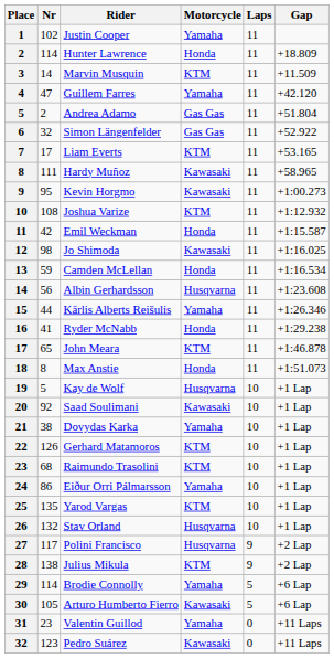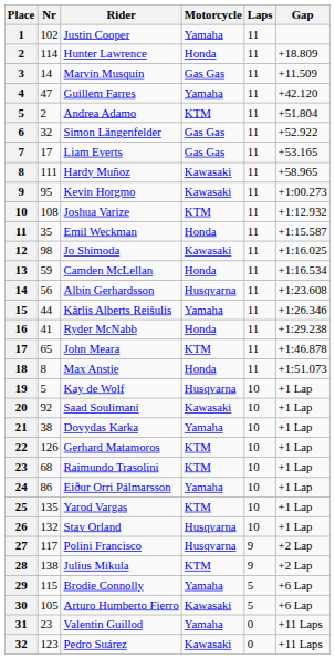Marvin Musquin | Motorcycle: KTM -> Gas Gas
Andrea Adamo | Motorcycle: Gas Gas -> KTM
Liam Everts | Motorcycle: KTM -> Gas Gas
Emil Weckman | Nr: 42 -> 35
Brodie Connolly | Nr: 114 -> 115
